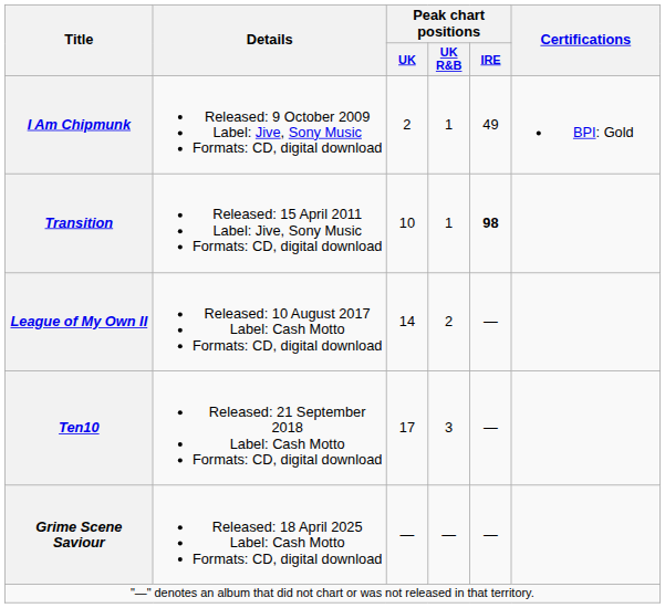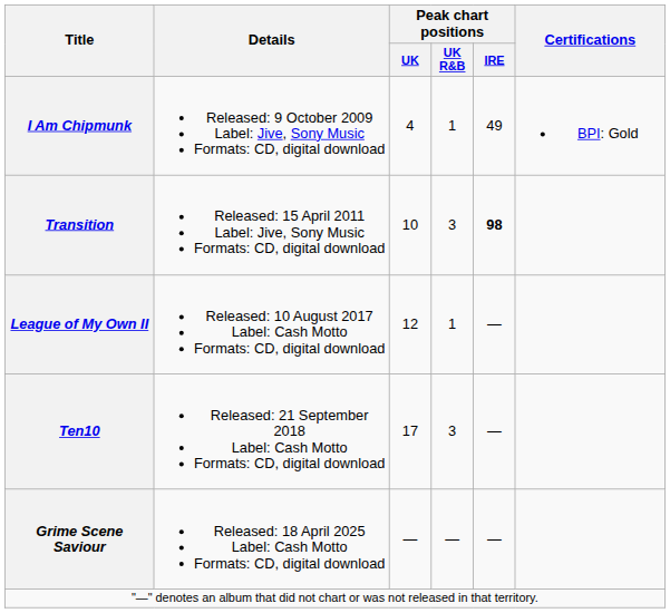I Am Chipmunk | Peak chart positions / UK: 2 -> 4
Transition | Peak chart positions / UK R&B: 1 -> 3
League of My Own II | Peak chart positions / UK: 14 -> 12
League of My Own II | Peak chart positions / UK R&B: 2 -> 1
